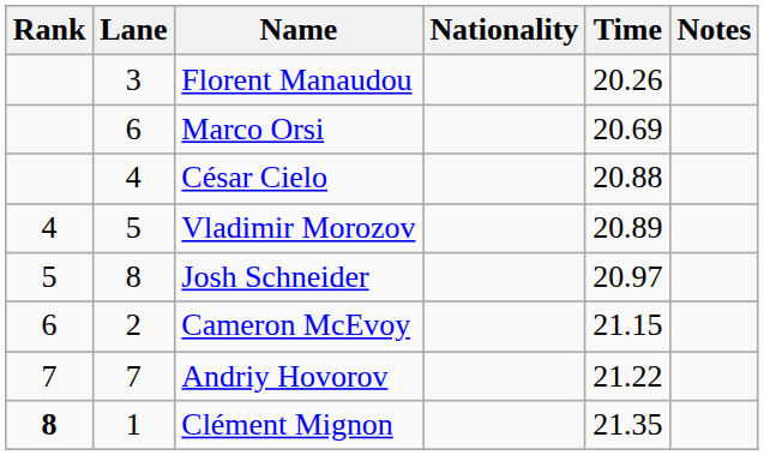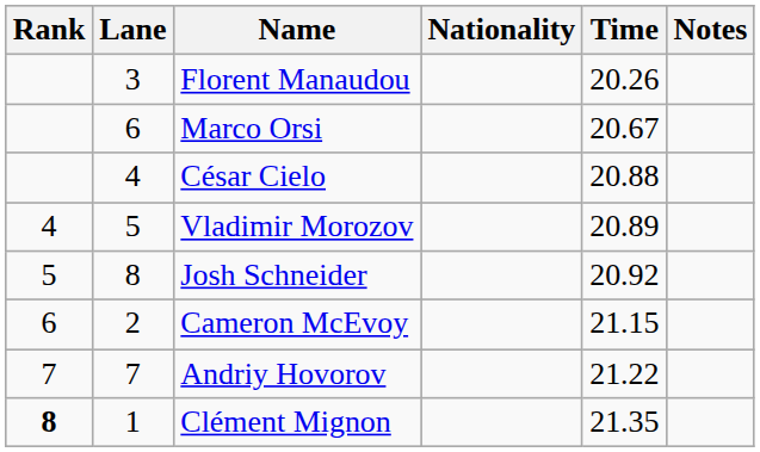Marco Orsi | Time: 20.69 -> 20.67
Josh Schneider | Time: 20.97 -> 20.92
